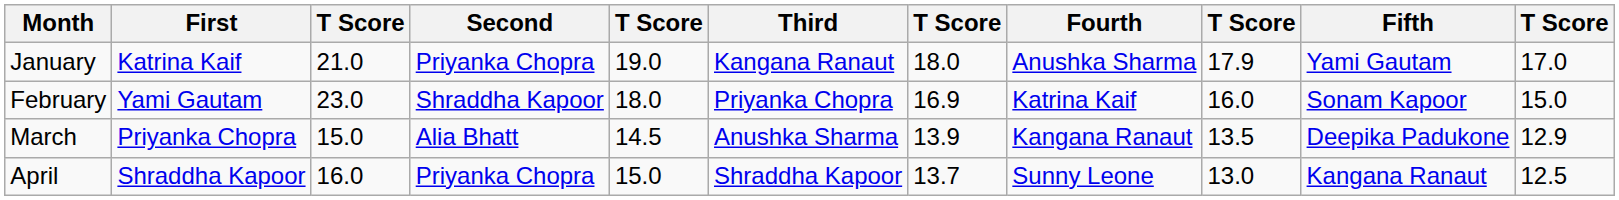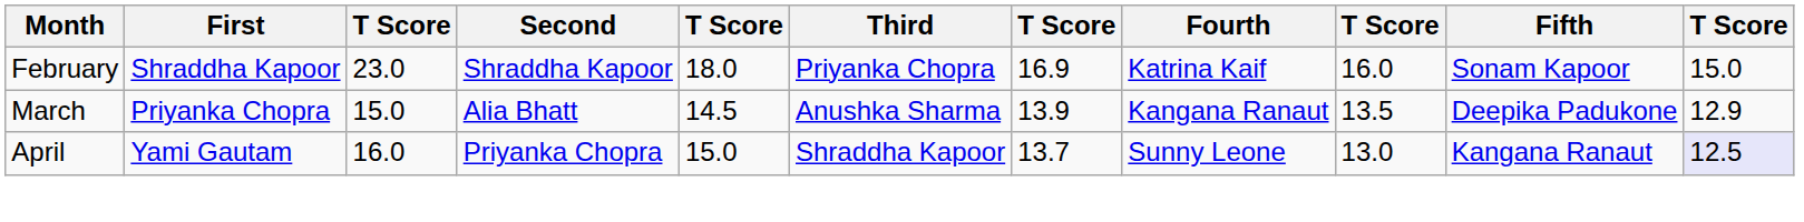- row: January | Katrina Kaif | 21.0 | Priyanka Chopra | 19.0 | Kangana Ranaut | 18.0 | Anushka Sharma | 17.9 | Yami Gautam | 17.0
February | First: Yami Gautam -> Shraddha Kapoor
April | First: Shraddha Kapoor -> Yami Gautam
April | column 11: no background -> lavender background
